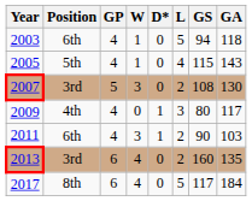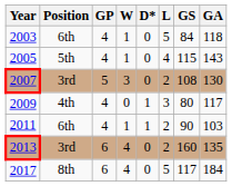2003 | GS: 94 -> 84
2011 | W: 3 -> 1
